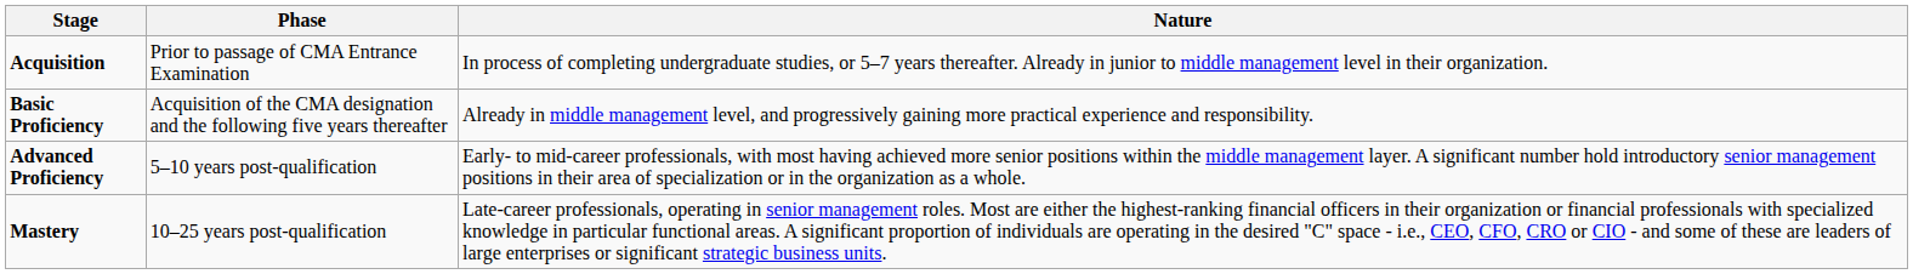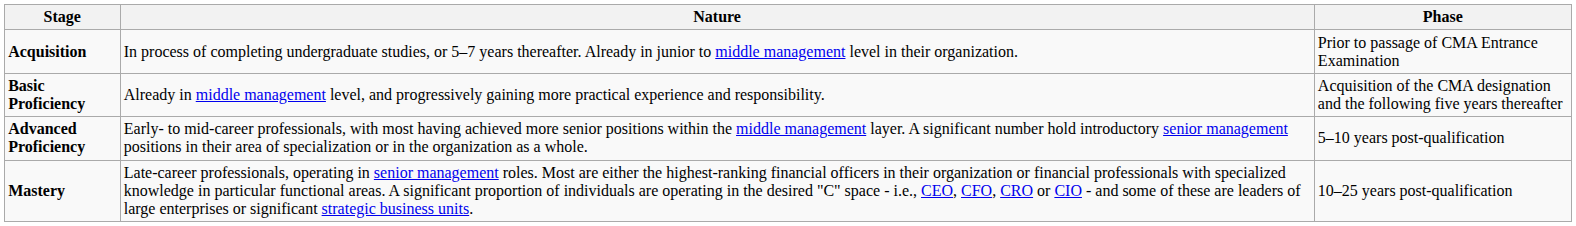columns swapped: Phase <-> Nature
